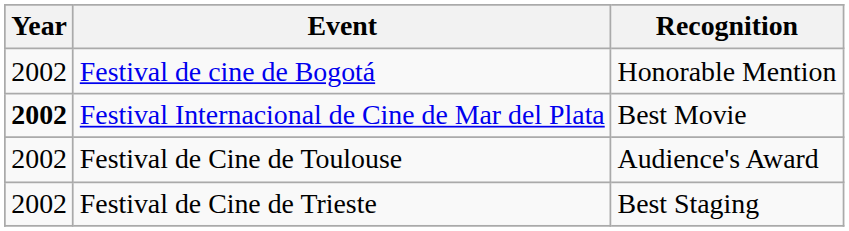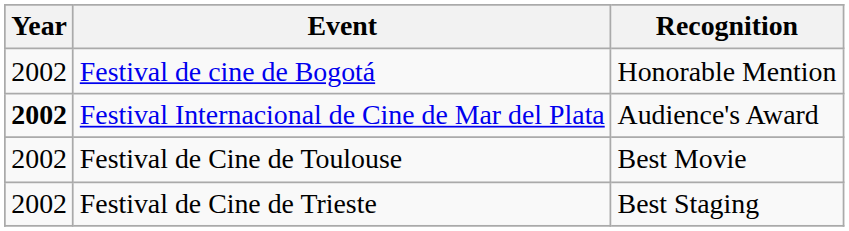Festival Internacional de Cine de Mar del Plata | Recognition: Best Movie -> Audience's Award
Festival de Cine de Toulouse | Recognition: Audience's Award -> Best Movie
